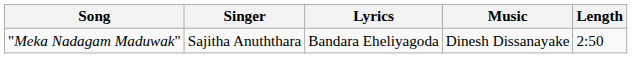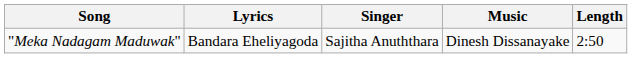columns swapped: Singer <-> Lyrics
